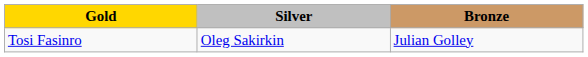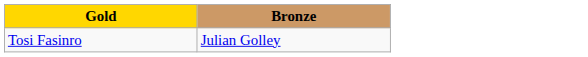- column: Silver | Oleg Sakirkin
